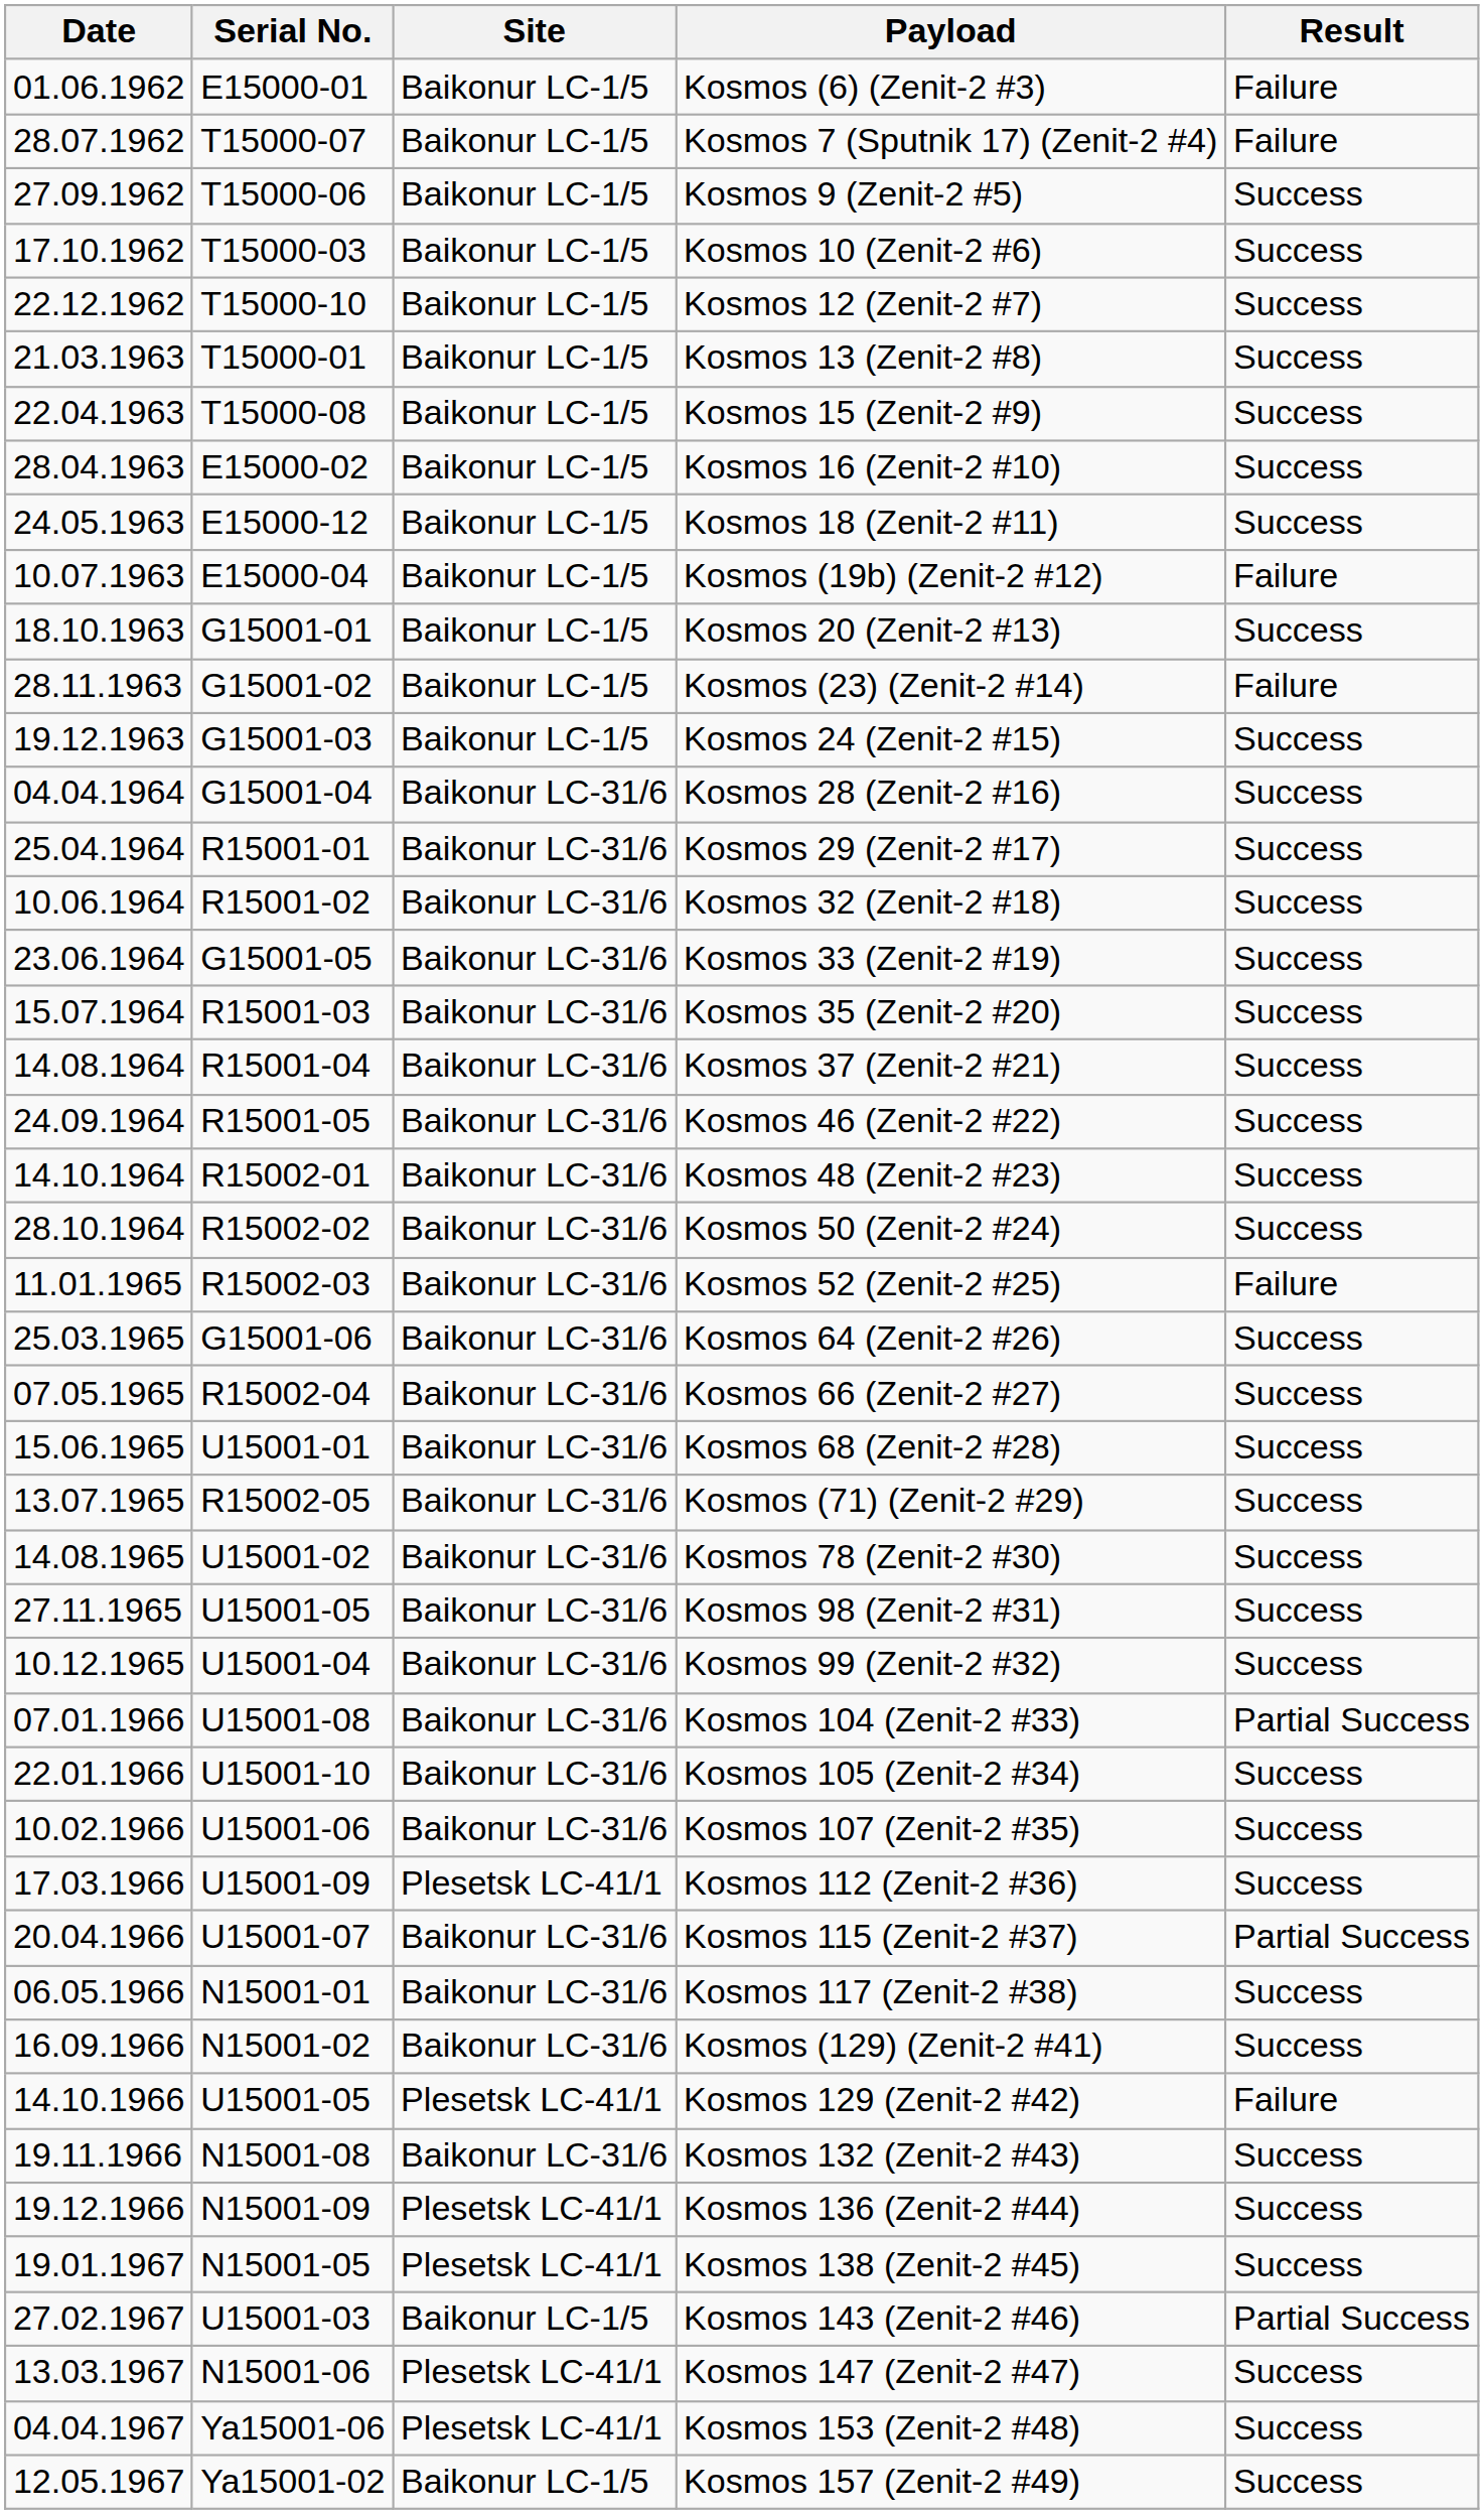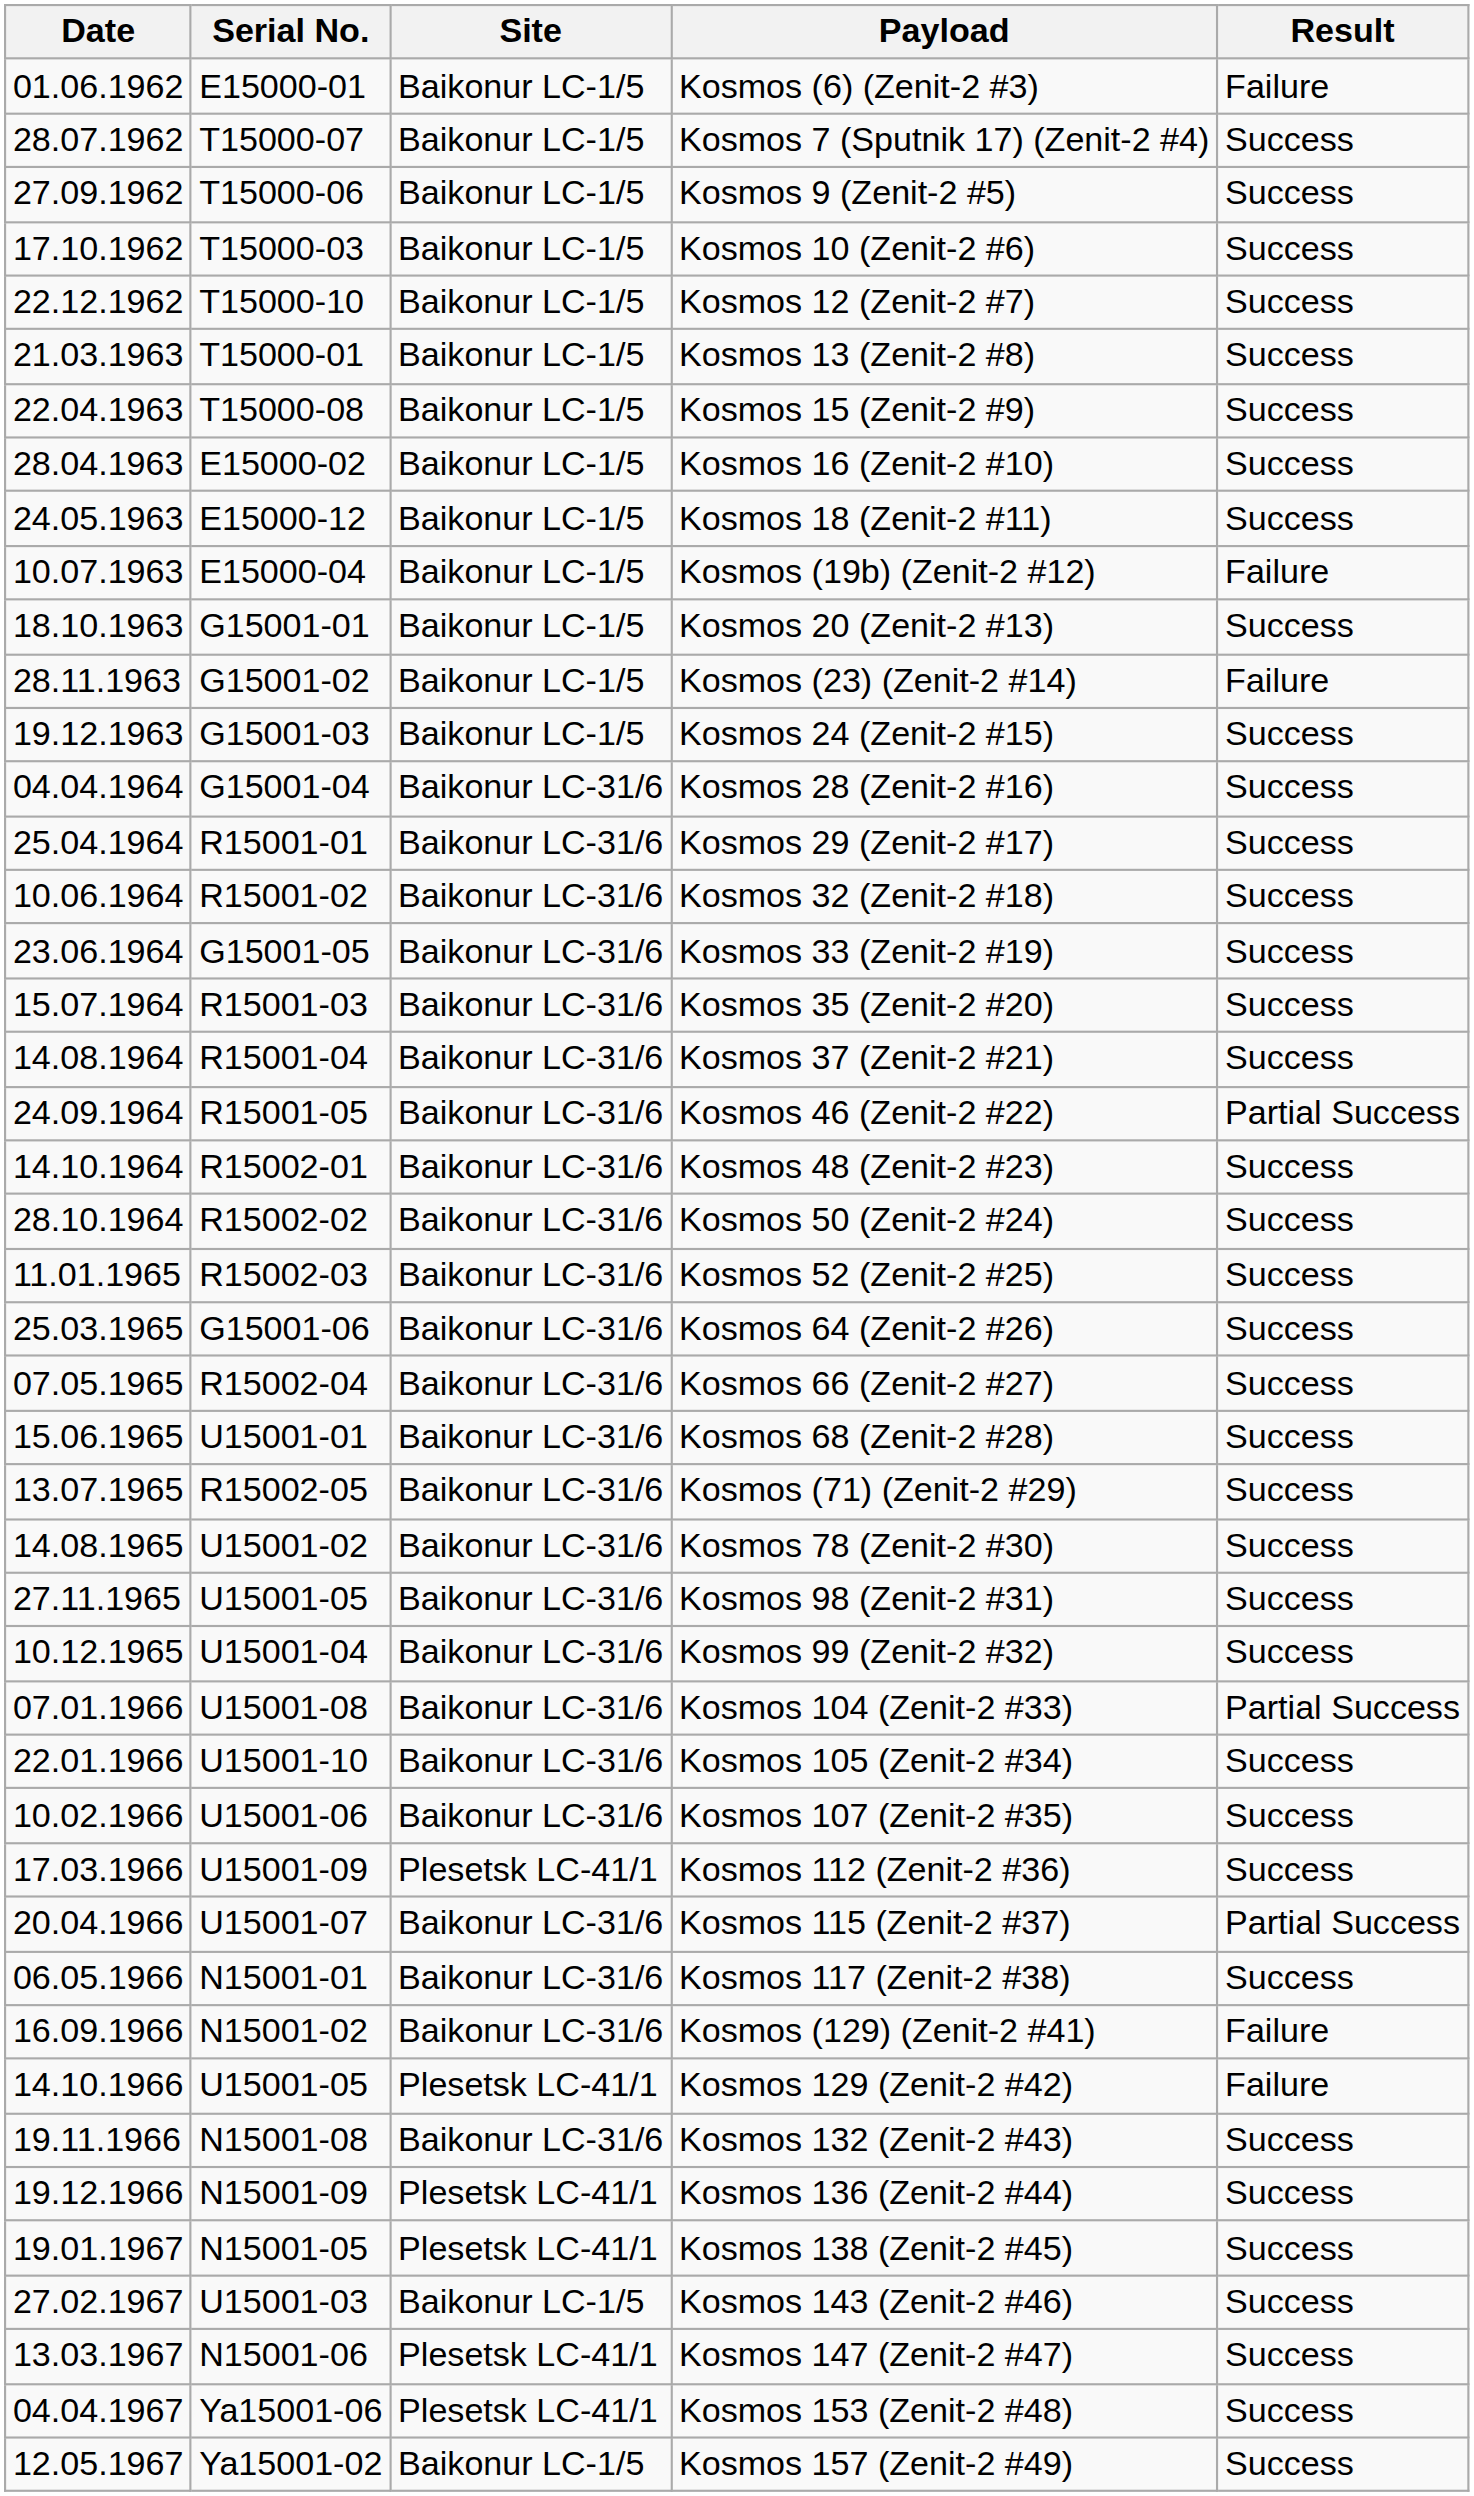Kosmos 7 (Sputnik 17) (Zenit-2 #4) | Result: Failure -> Success
Kosmos 46 (Zenit-2 #22) | Result: Success -> Partial Success
Kosmos 52 (Zenit-2 #25) | Result: Failure -> Success
Kosmos (129) (Zenit-2 #41) | Result: Success -> Failure
Kosmos 143 (Zenit-2 #46) | Result: Partial Success -> Success
